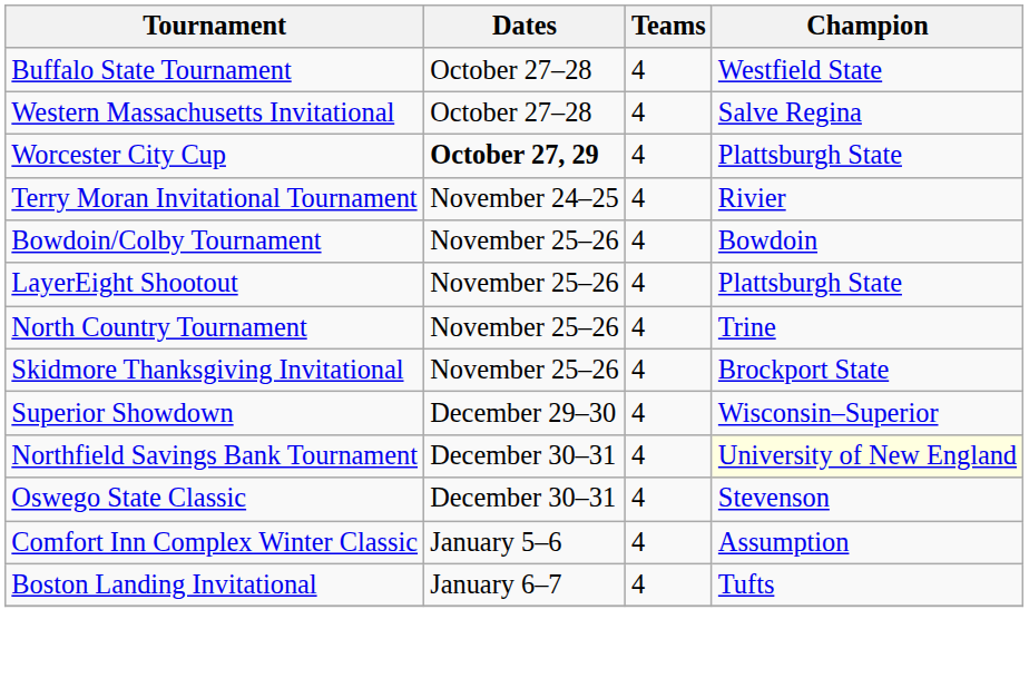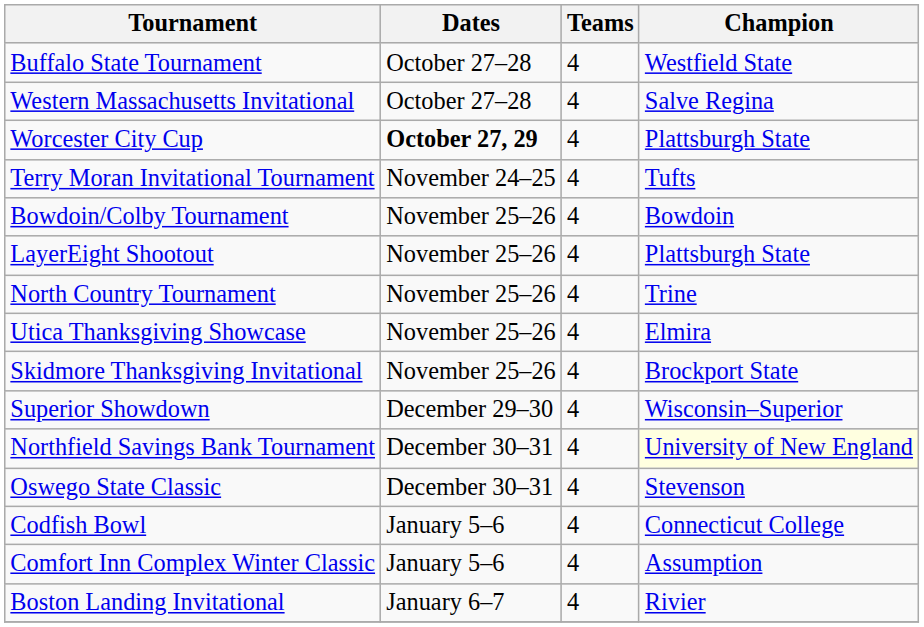Terry Moran Invitational Tournament | Champion: Rivier -> Tufts
+ row: Utica Thanksgiving Showcase | November 25–26 | 4 | Elmira
+ row: Codfish Bowl | January 5–6 | 4 | Connecticut College
Boston Landing Invitational | Champion: Tufts -> Rivier
